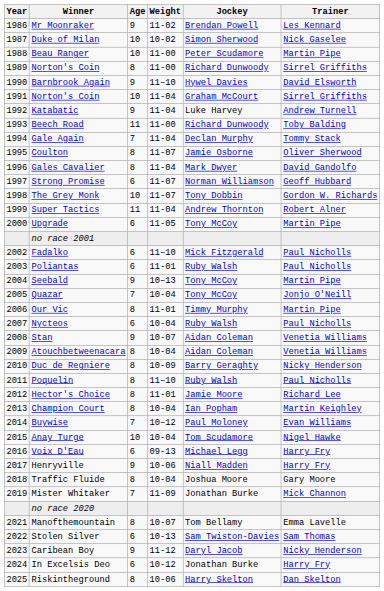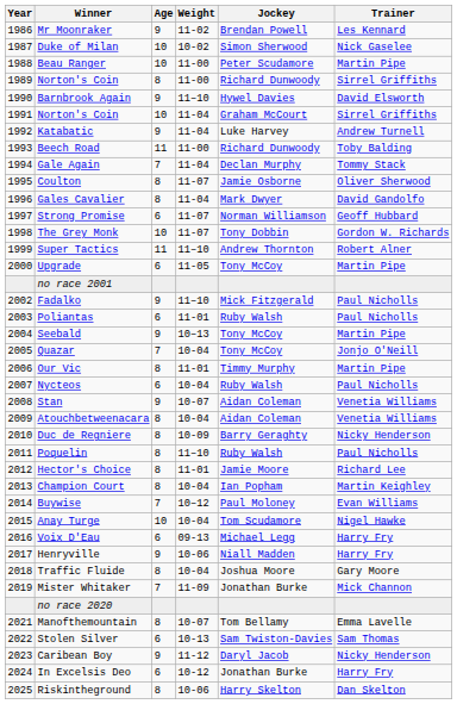Super Tactics | Weight: 11-04 -> 11–10
Fadalko | Age: 6 -> 9
